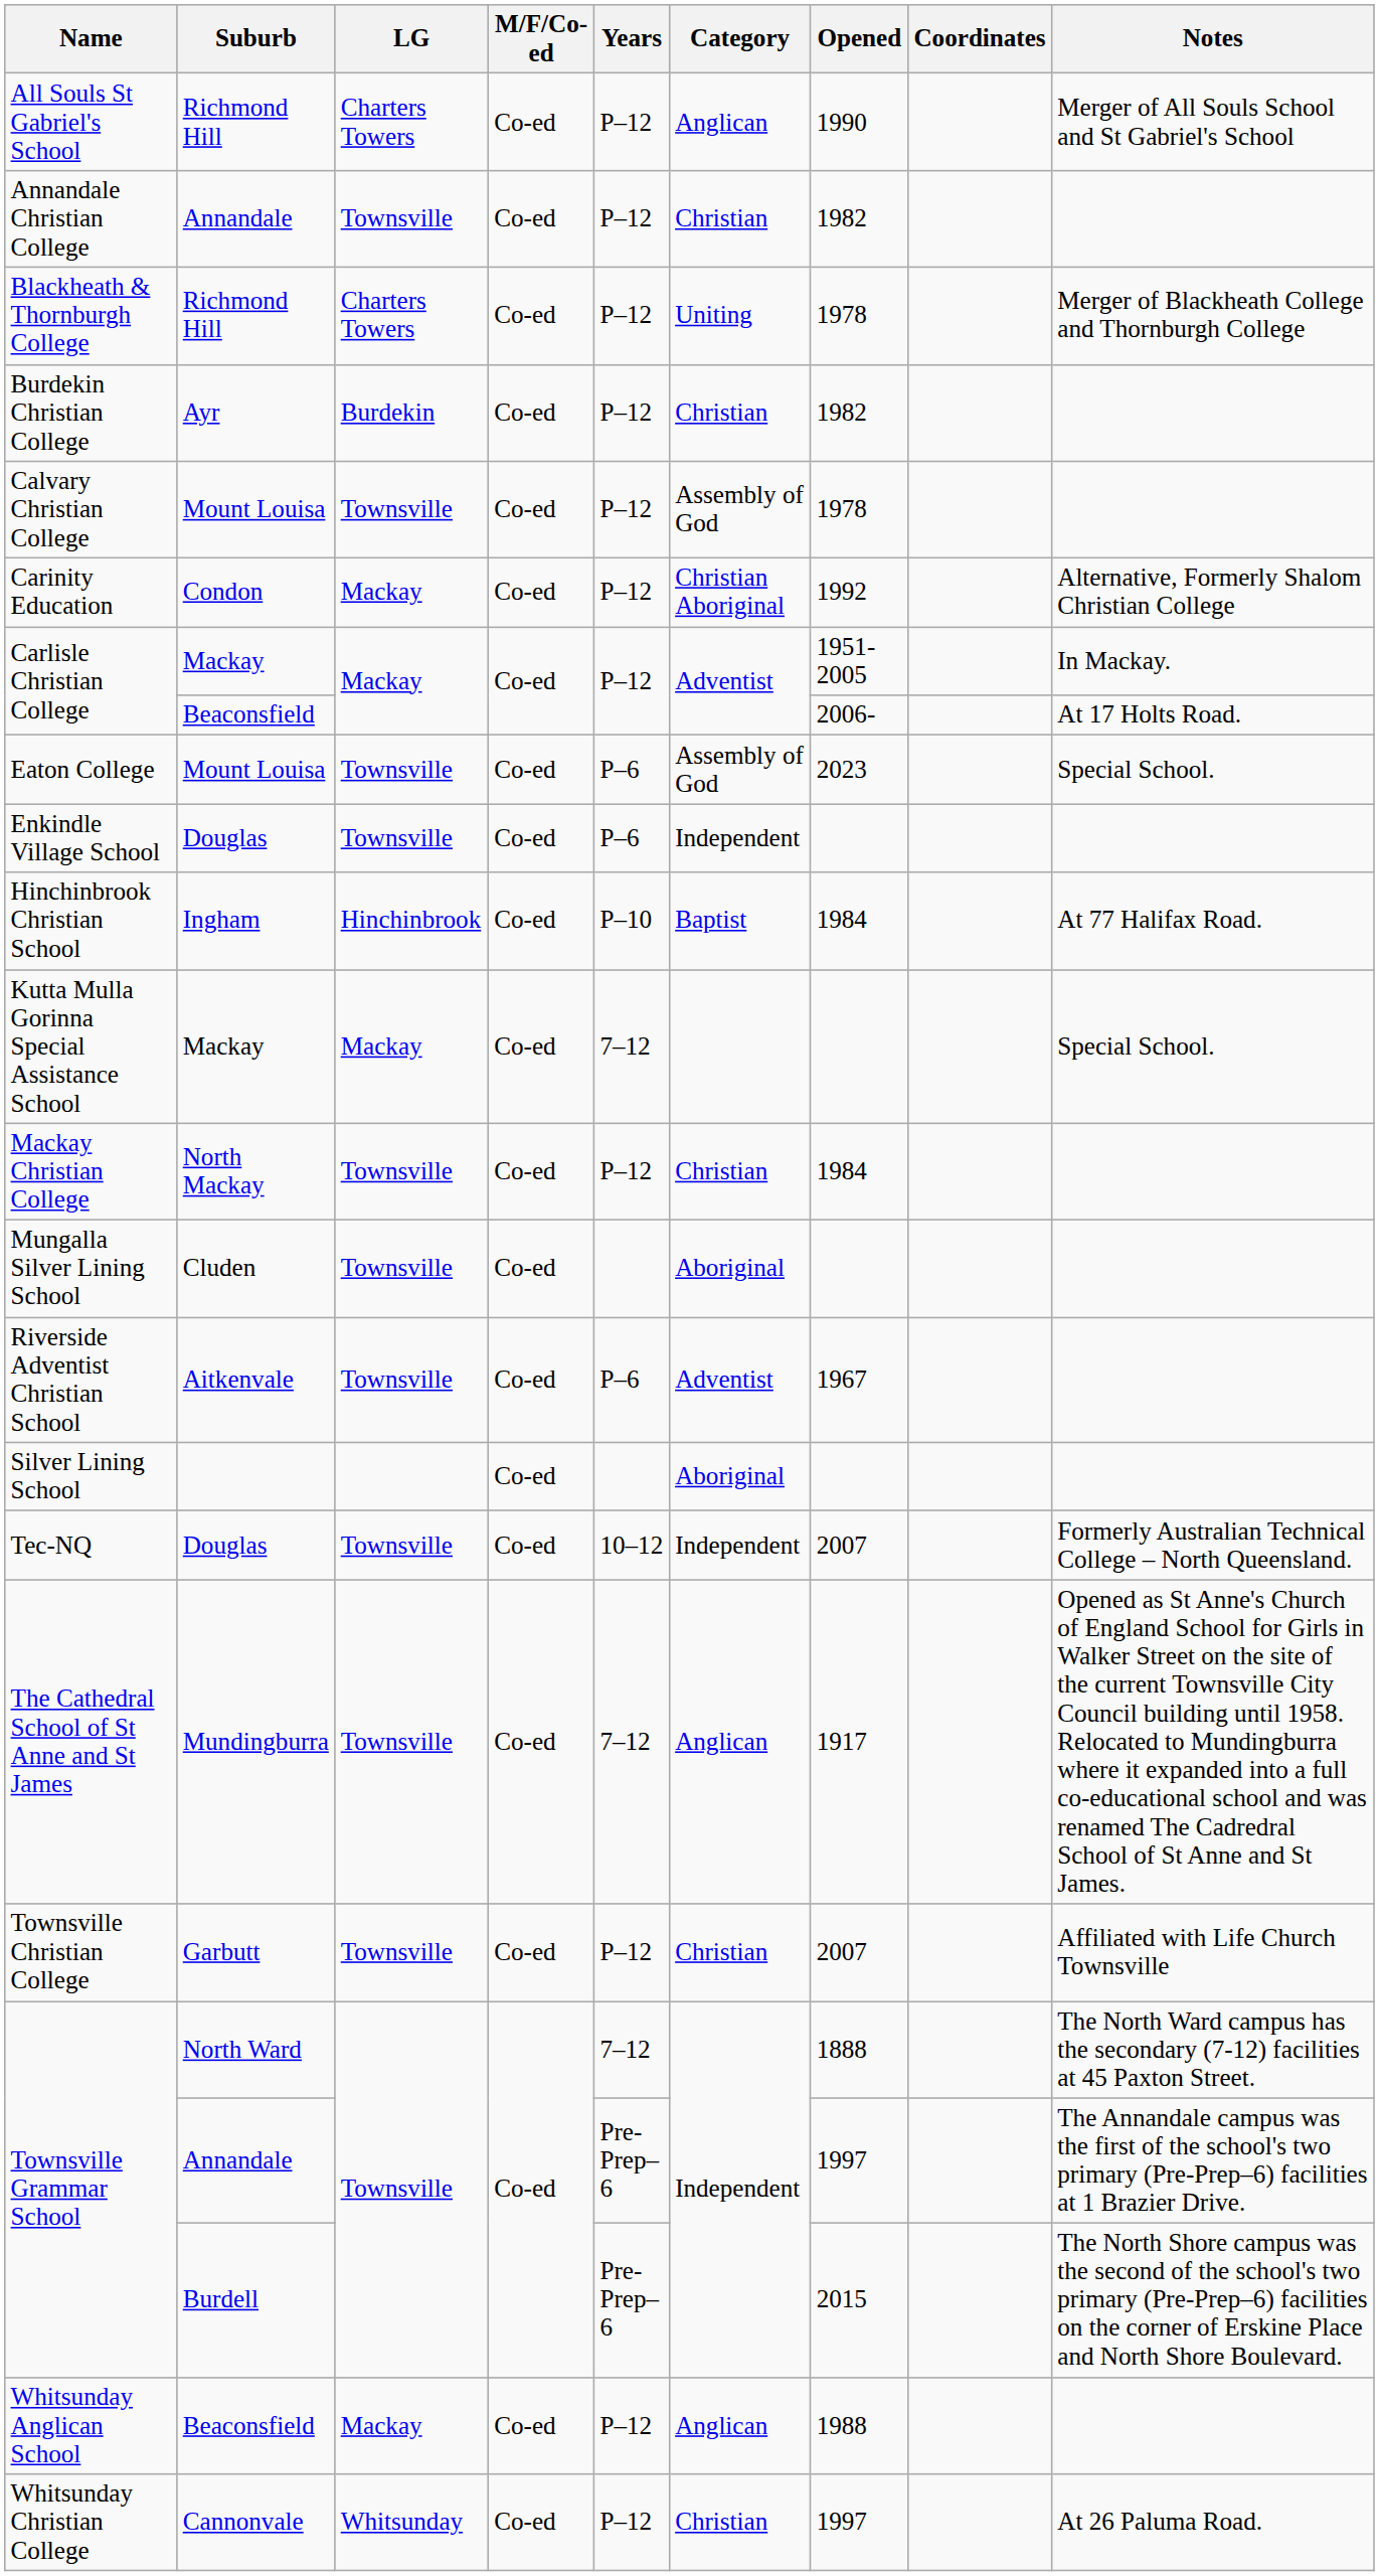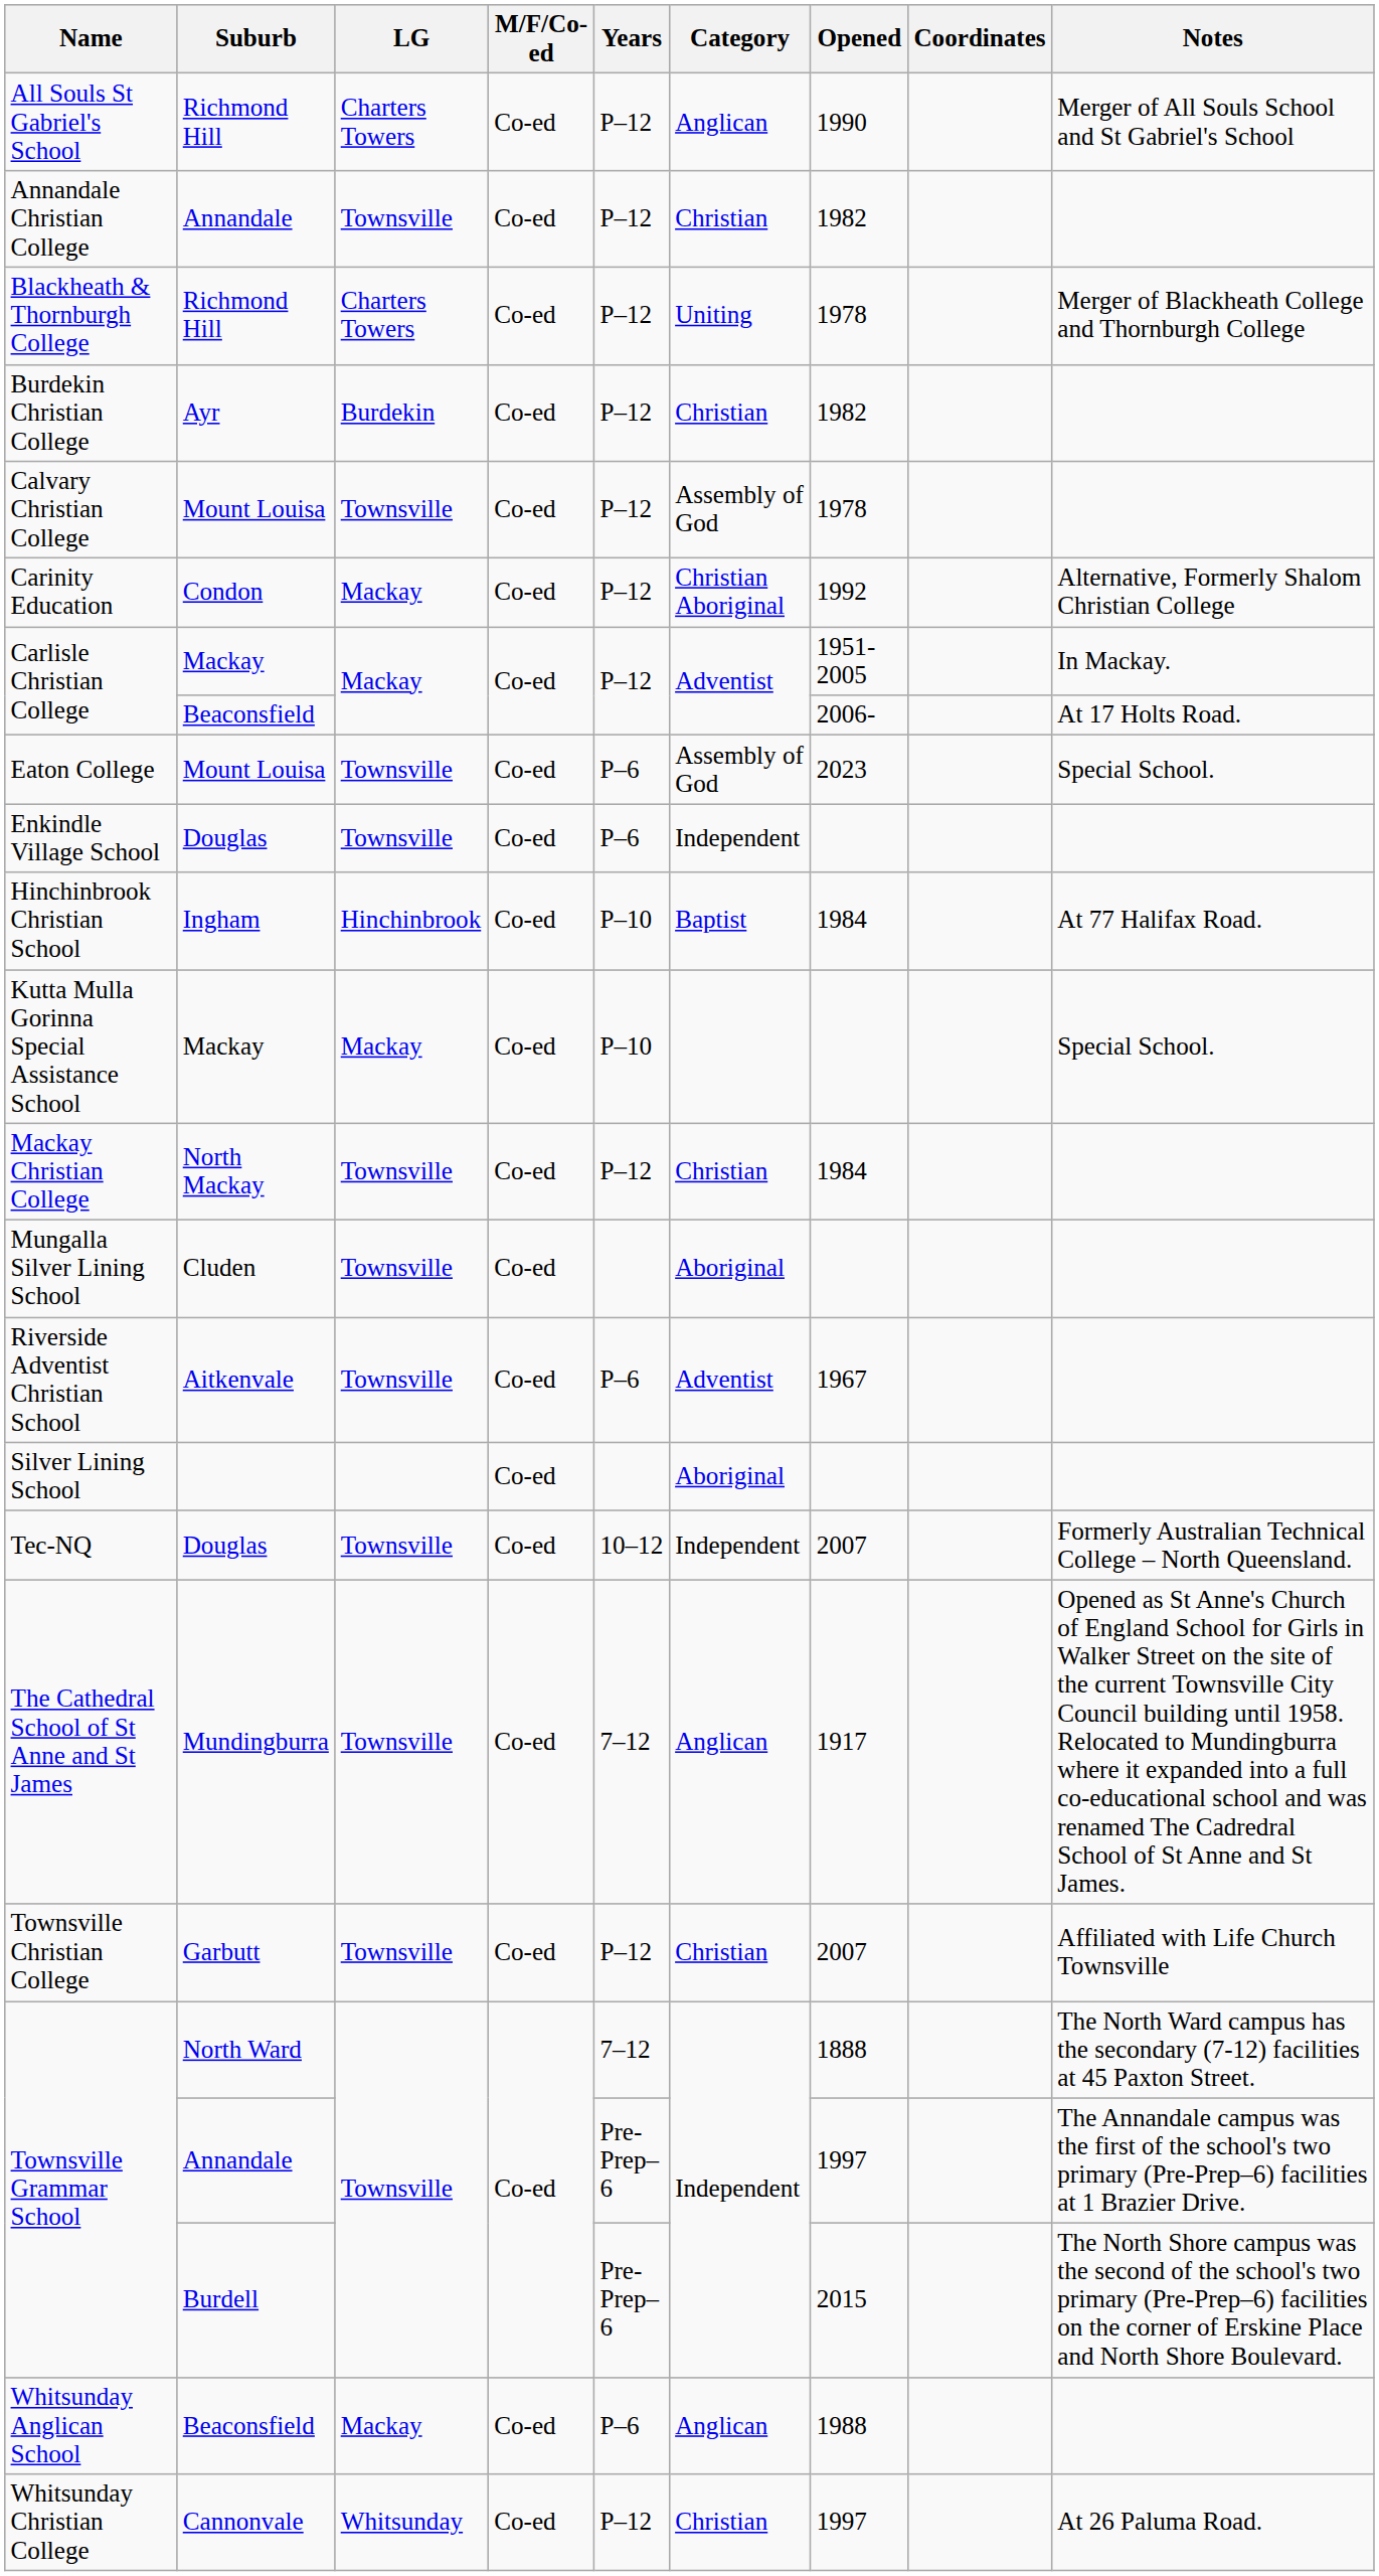Kutta Mulla Gorinna Special Assistance School | Years: 7–12 -> P–10
Whitsunday Anglican School | Years: P–12 -> P–6
